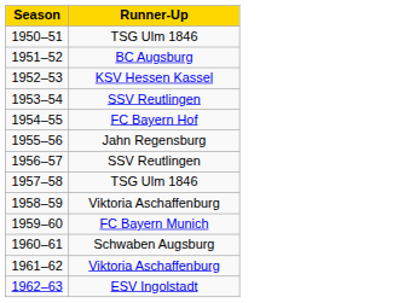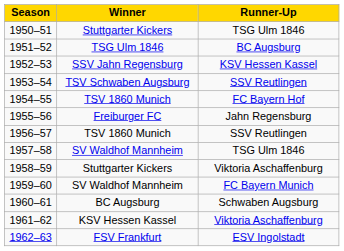+ column: Winner | Stuttgarter Kickers | TSG Ulm 1846 | SSV Jahn Regensburg | TSV Schwaben Augsburg | TSV 1860 Munich | Freiburger FC | TSV 1860 Munich | SV Waldhof Mannheim | Stuttgarter Kickers | SV Waldhof Mannheim | BC Augsburg | KSV Hessen Kassel | FSV Frankfurt
